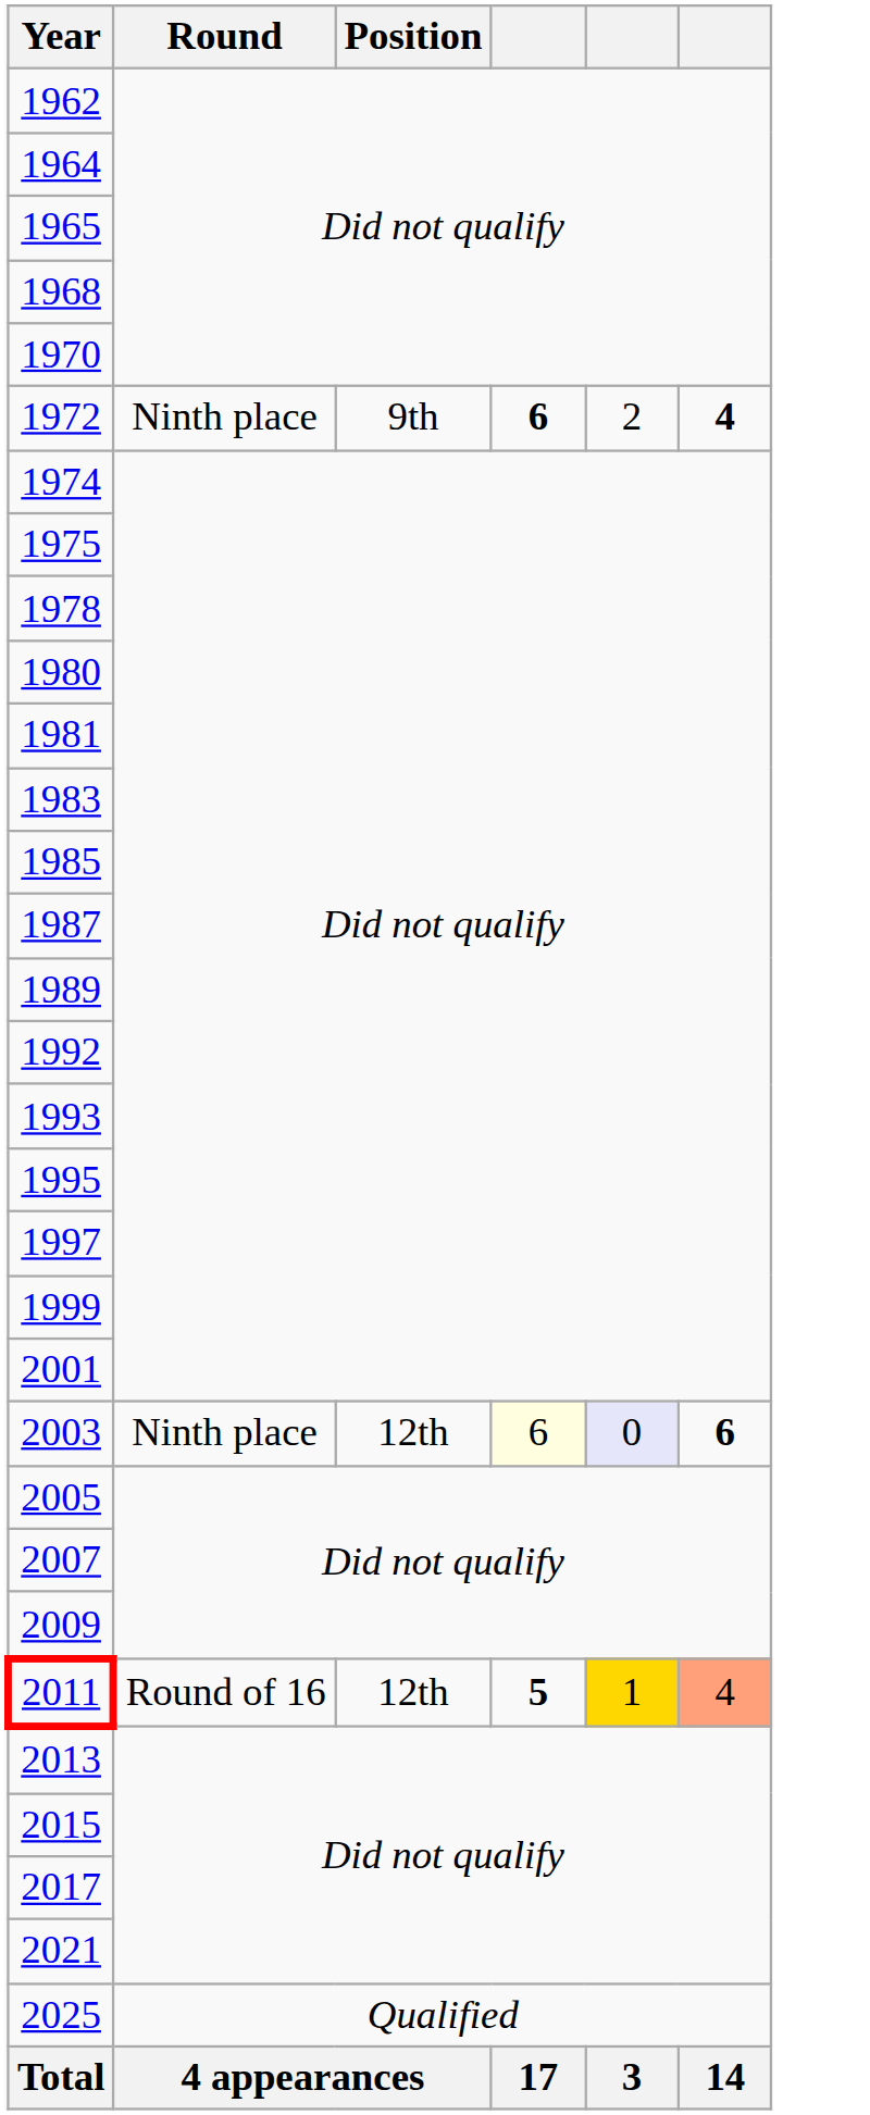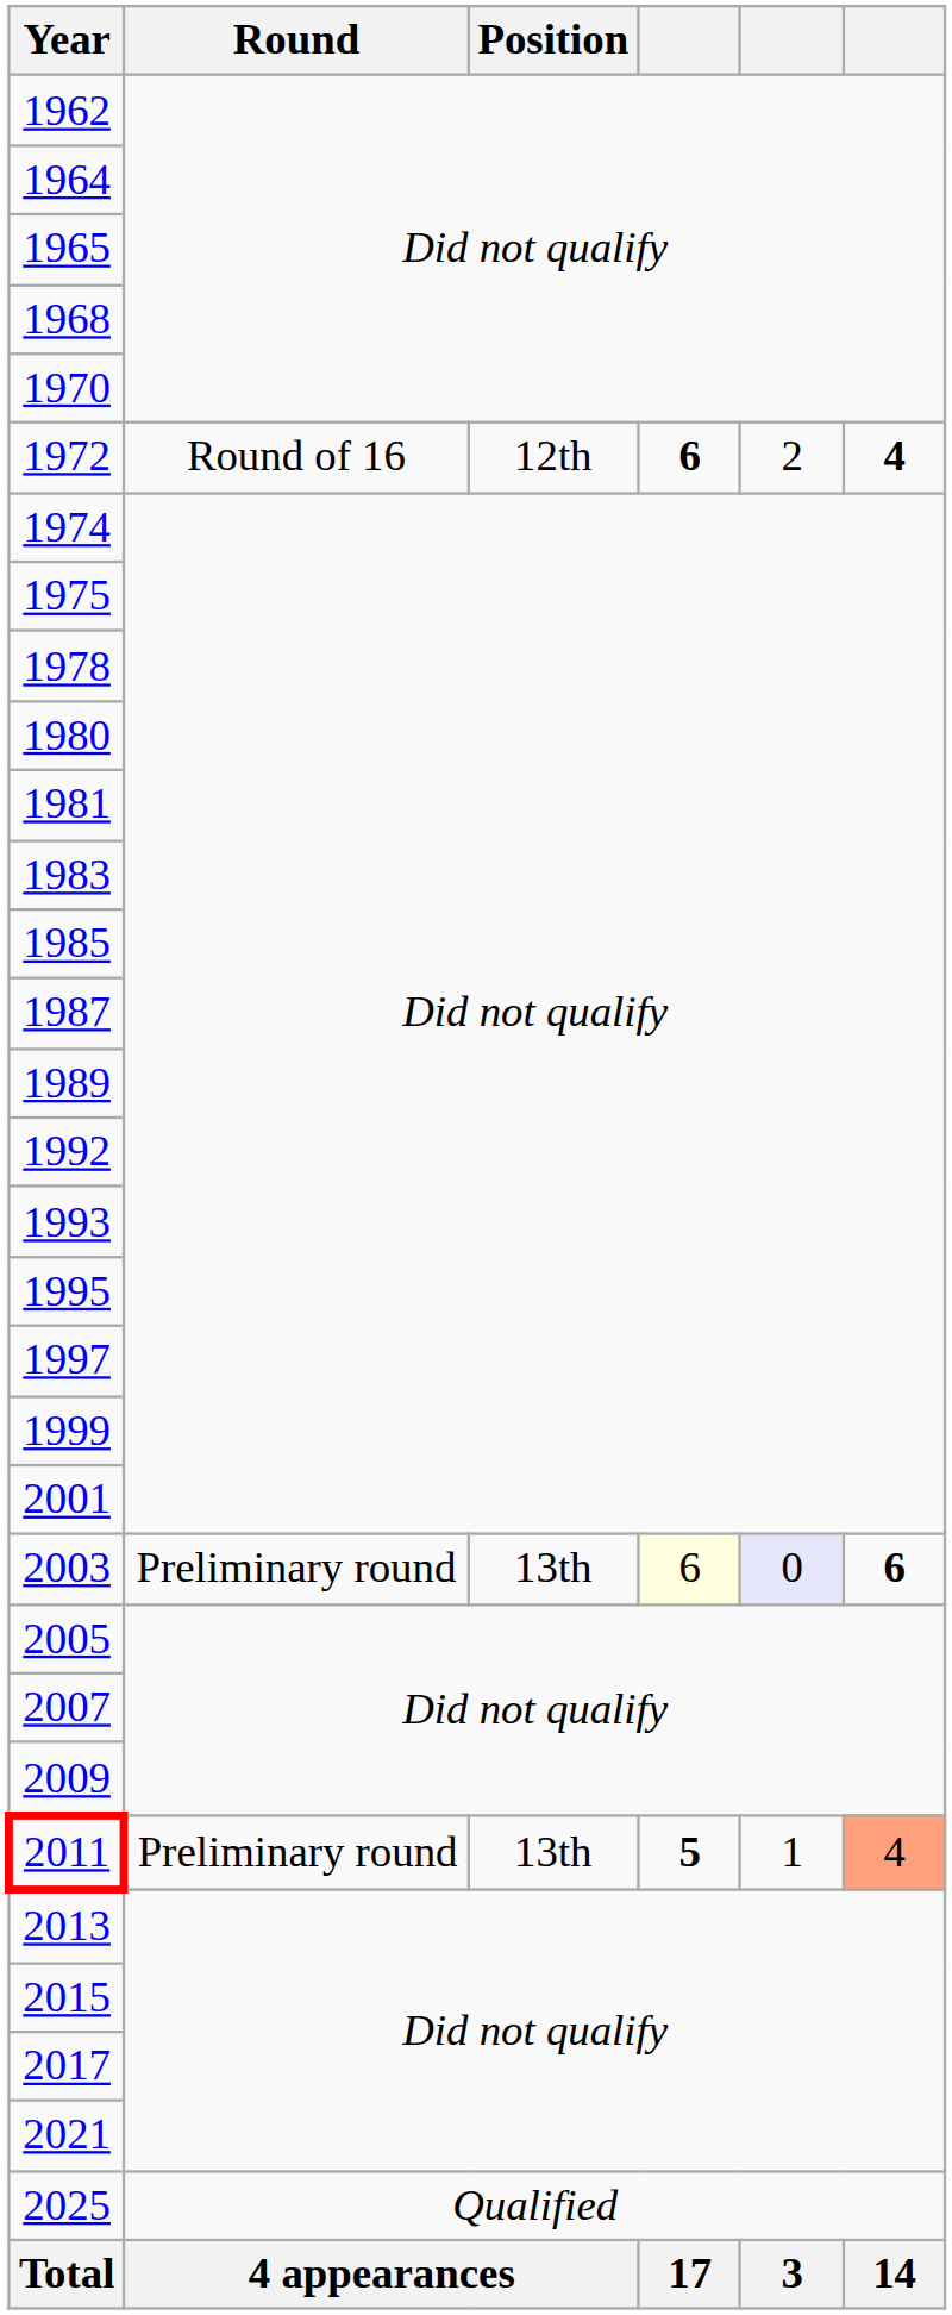1972 | Round: Ninth place -> Round of 16
1972 | Position: 9th -> 12th
2003 | Round: Ninth place -> Preliminary round
2003 | Position: 12th -> 13th
2011 | Round: Round of 16 -> Preliminary round
2011 | Position: 12th -> 13th
2011 | column 5: gold background -> no background
